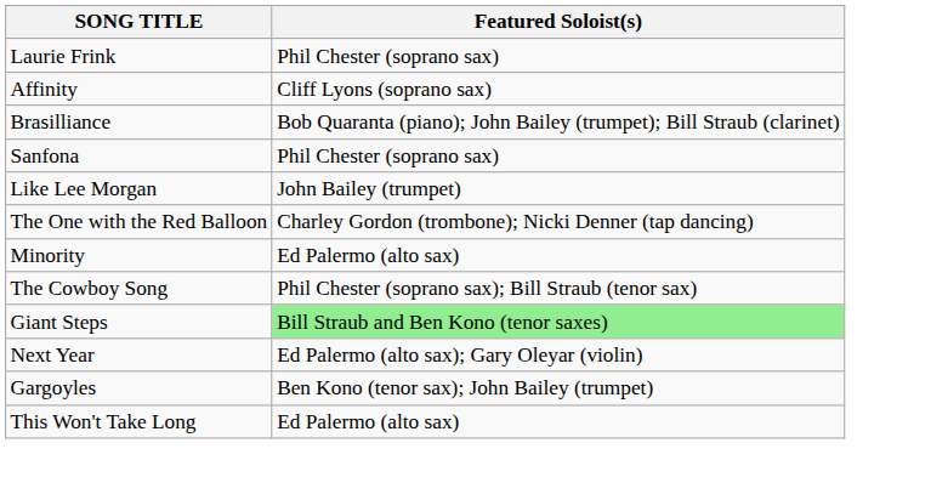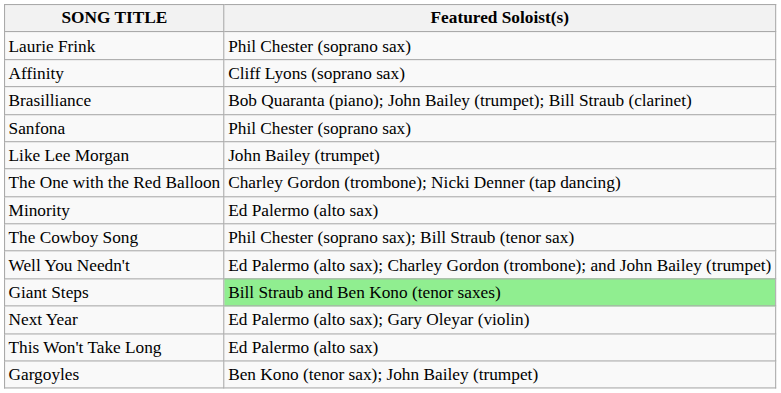+ row: Well You Needn't | Ed Palermo (alto sax); Charley Gordon (trombone); and John Bailey (trumpet)
rows swapped: Gargoyles <-> This Won't Take Long
